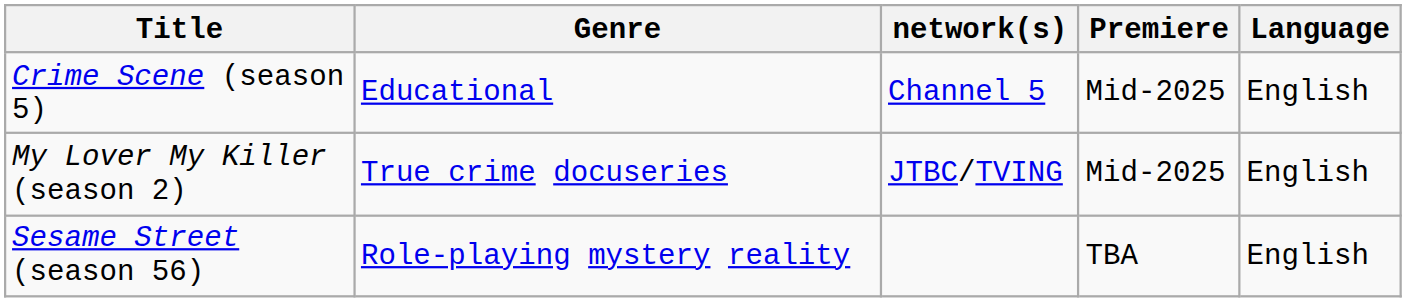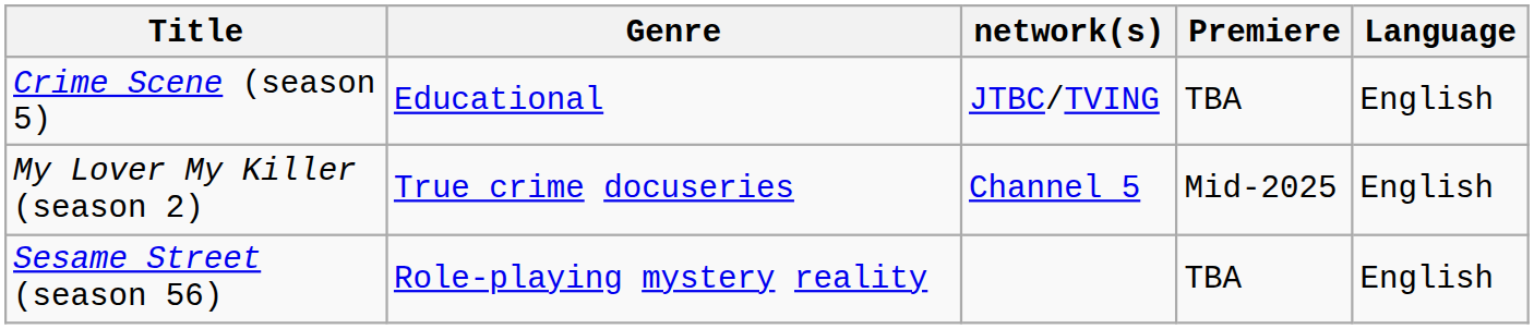Crime Scene (season 5) | network(s): Channel 5 -> JTBC/TVING
Crime Scene (season 5) | Premiere: Mid-2025 -> TBA
My Lover My Killer (season 2) | network(s): JTBC/TVING -> Channel 5
